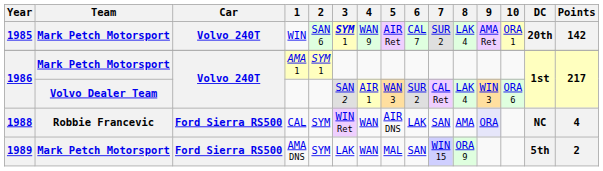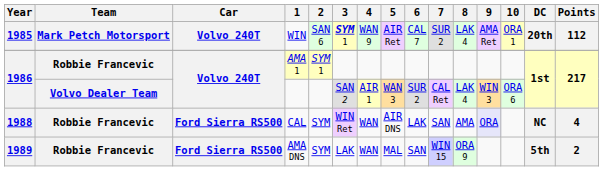WIN | Points: 142 -> 112
AMA 1 | Team: Mark Petch Motorsport -> Robbie Francevic
AMA DNS | Team: Mark Petch Motorsport -> Robbie Francevic
